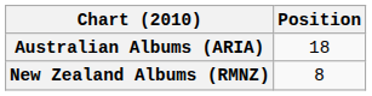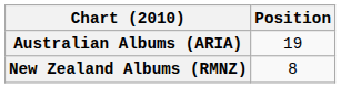Australian Albums (ARIA) | Position: 18 -> 19
